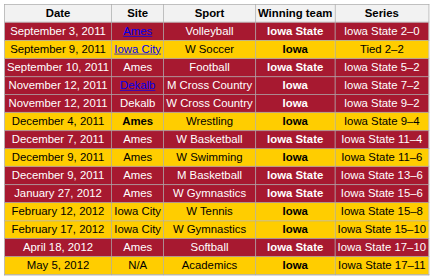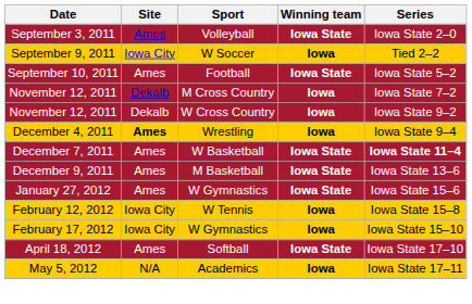W Basketball | Series: normal -> bold
- row: December 9, 2011 | Ames | W Swimming | Iowa | Iowa State 11–6
